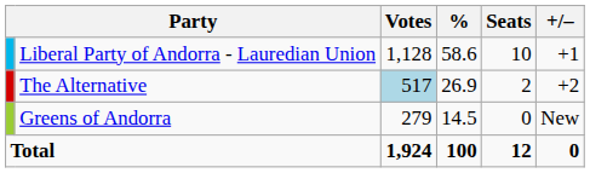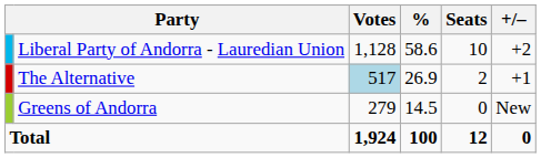Liberal Party of Andorra - Lauredian Union | +/–: +1 -> +2
The Alternative | +/–: +2 -> +1
